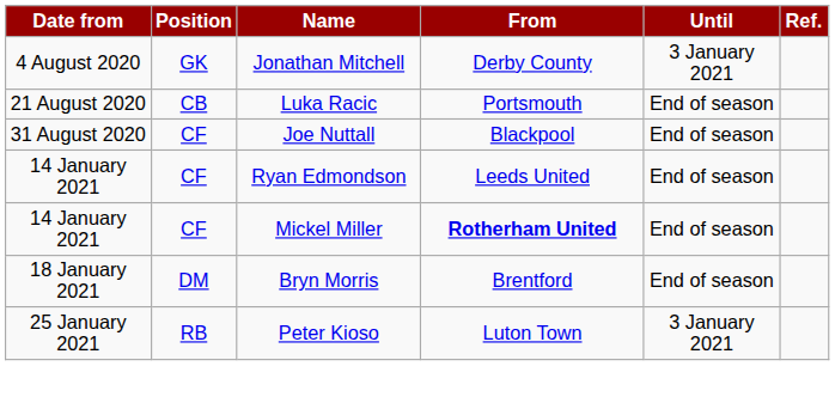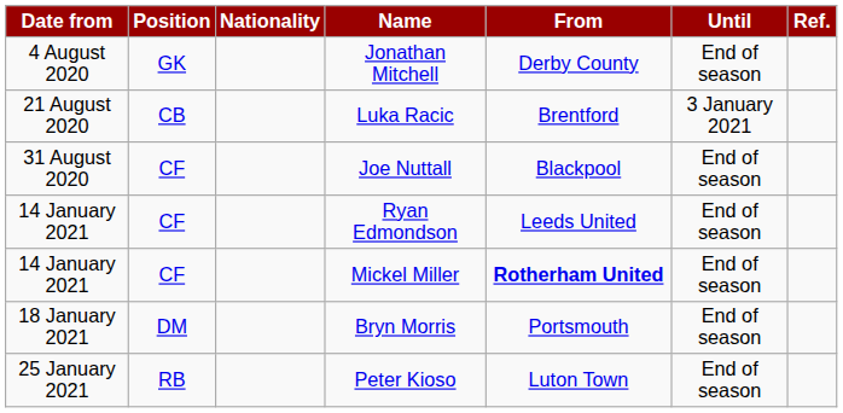+ column: Nationality
Jonathan Mitchell | Until: 3 January 2021 -> End of season
Luka Racic | From: Portsmouth -> Brentford
Luka Racic | Until: End of season -> 3 January 2021
Bryn Morris | From: Brentford -> Portsmouth
Peter Kioso | Until: 3 January 2021 -> End of season
